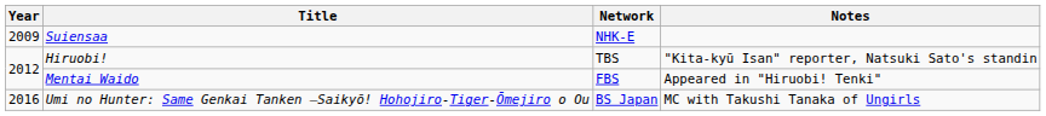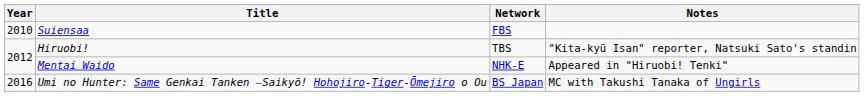Suiensaa | Year: 2009 -> 2010
Suiensaa | Network: NHK-E -> FBS
Mentai Waido | Network: FBS -> NHK-E
